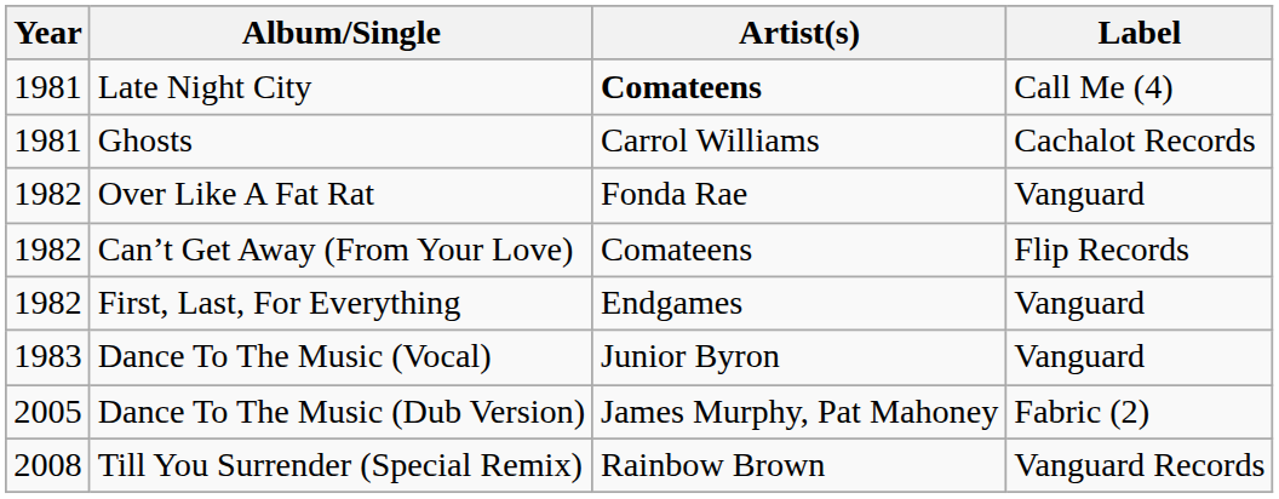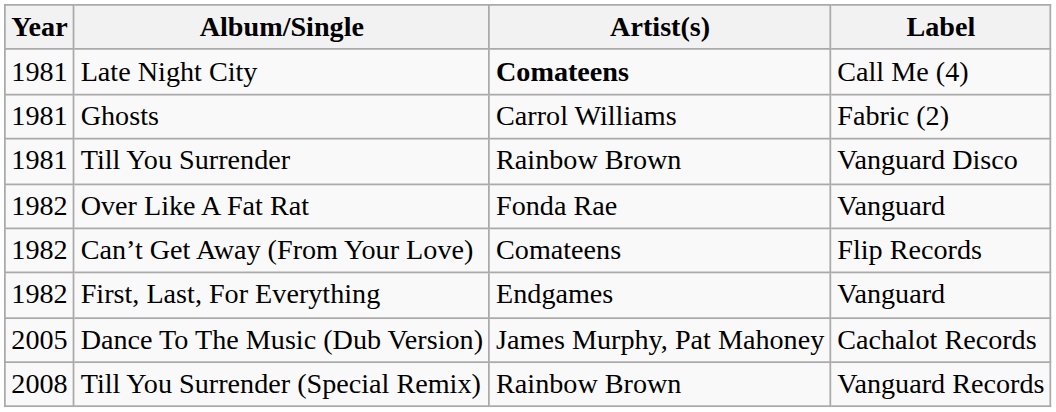Ghosts | Label: Cachalot Records -> Fabric (2)
+ row: 1981 | Till You Surrender | Rainbow Brown | Vanguard Disco
- row: 1983 | Dance To The Music (Vocal) | Junior Byron | Vanguard
Dance To The Music (Dub Version) | Label: Fabric (2) -> Cachalot Records
